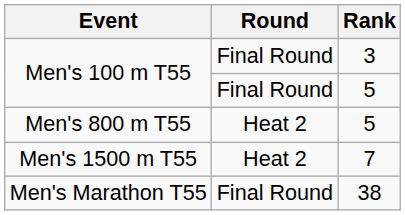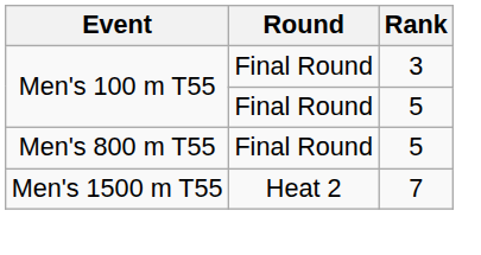Men's 800 m T55 | Round: Heat 2 -> Final Round
- row: Men's Marathon T55 | Final Round | 38
